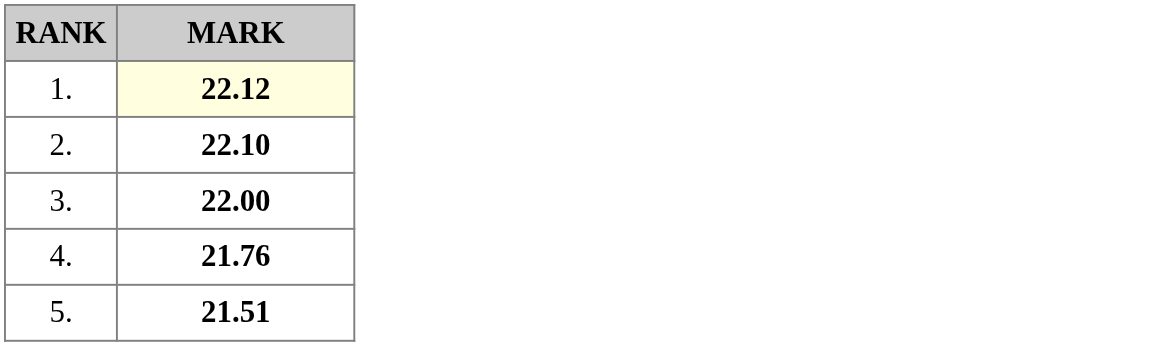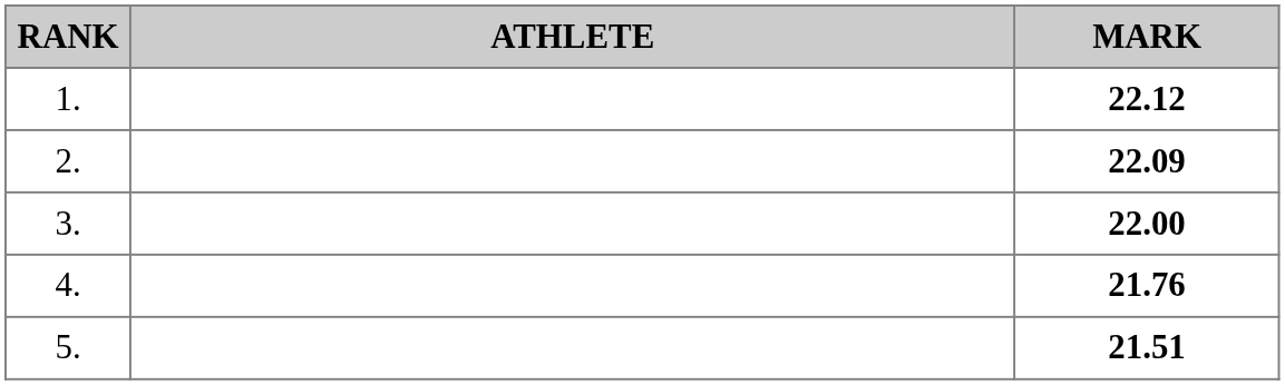+ column: ATHLETE
1. | MARK: lightyellow background -> no background
2. | MARK: 22.10 -> 22.09
